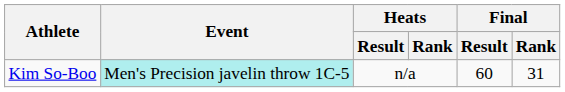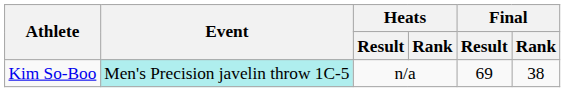Kim So-Boo | Final / Result: 60 -> 69
Kim So-Boo | Final / Rank: 31 -> 38
